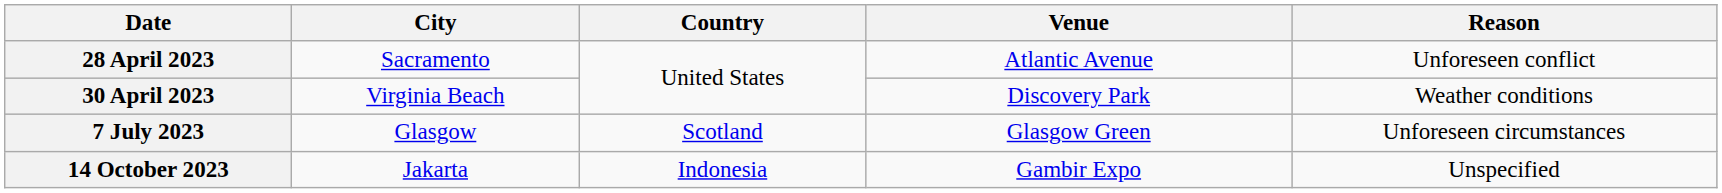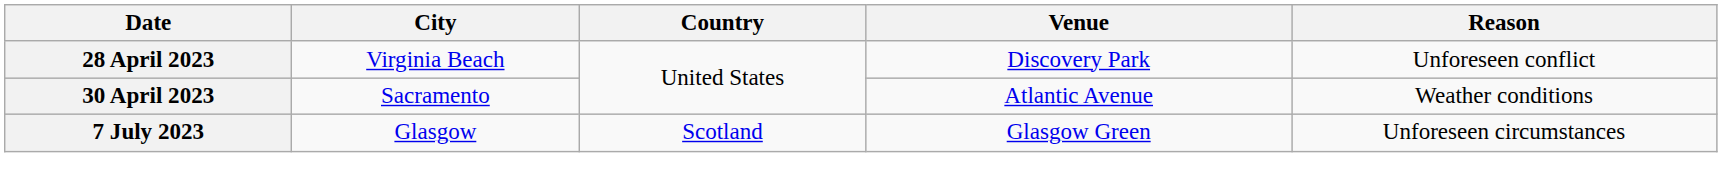28 April 2023 | City: Sacramento -> Virginia Beach
28 April 2023 | Venue: Atlantic Avenue -> Discovery Park
30 April 2023 | City: Virginia Beach -> Sacramento
30 April 2023 | Venue: Discovery Park -> Atlantic Avenue
- row: 14 October 2023 | Jakarta | Indonesia | Gambir Expo | Unspecified
